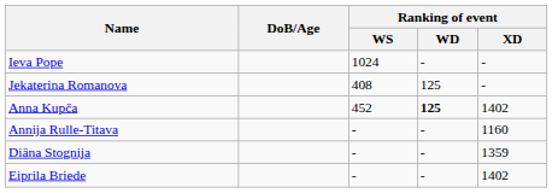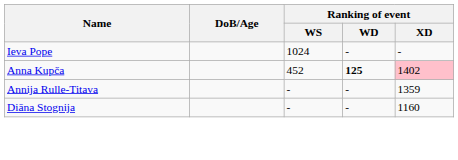- row: Jekaterina Romanova | 408 | 125 | -
Anna Kupča | Ranking of event / XD: no background -> pink background
Annija Rulle-Titava | Ranking of event / XD: 1160 -> 1359
Diāna Stognija | Ranking of event / XD: 1359 -> 1160
- row: Eiprila Briede | - | - | 1402
